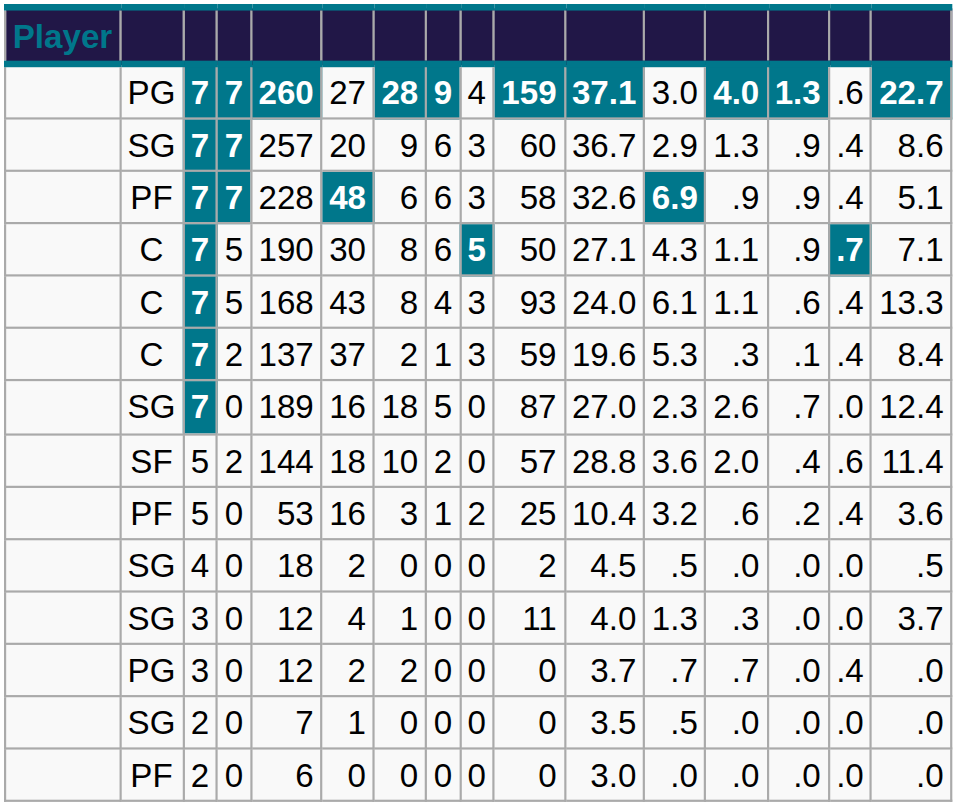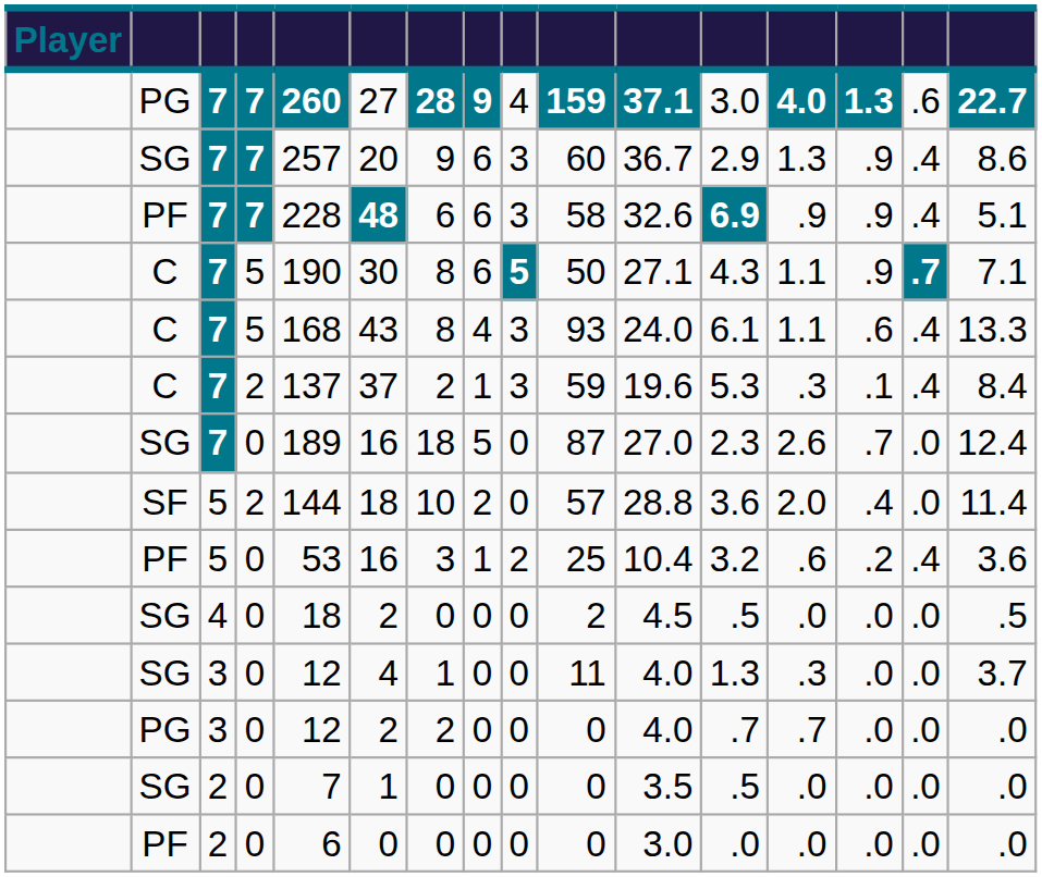SF | column 15: .6 -> .0
PG / 3 | column 11: 3.7 -> 4.0
PG / 3 | column 15: .4 -> .0
